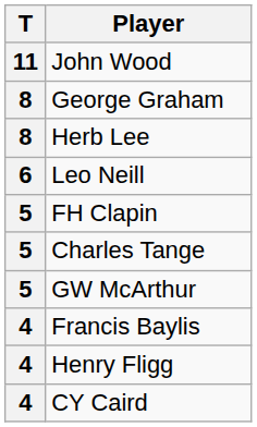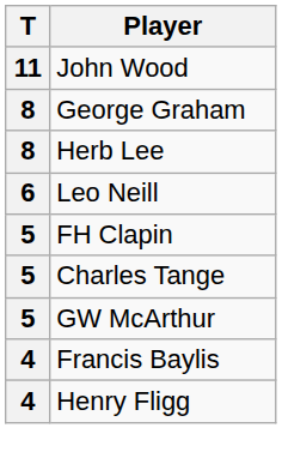- row: 4 | CY Caird
